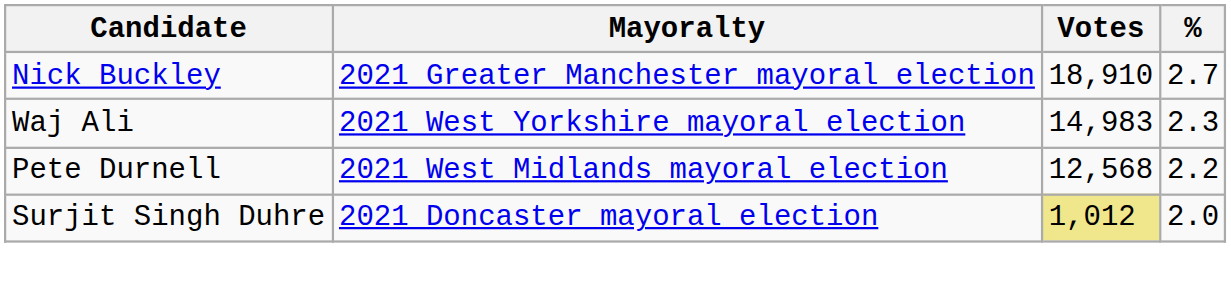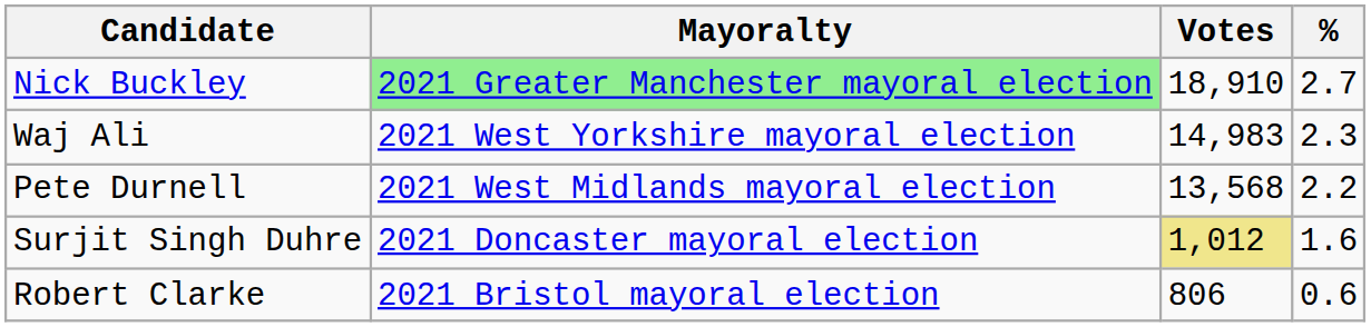Nick Buckley | Mayoralty: no background -> lightgreen background
Pete Durnell | Votes: 12,568 -> 13,568
Surjit Singh Duhre | %: 2.0 -> 1.6
+ row: Robert Clarke | 2021 Bristol mayoral election | 806 | 0.6
